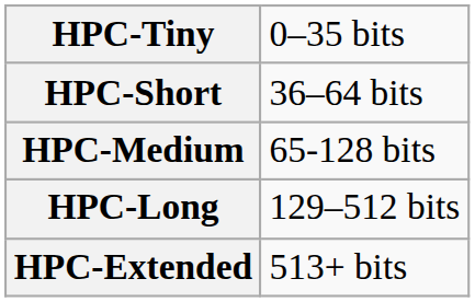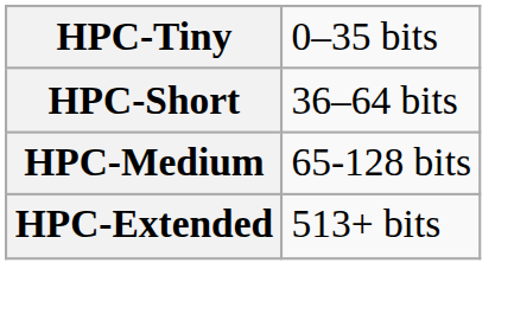- row: HPC-Long | 129–512 bits
